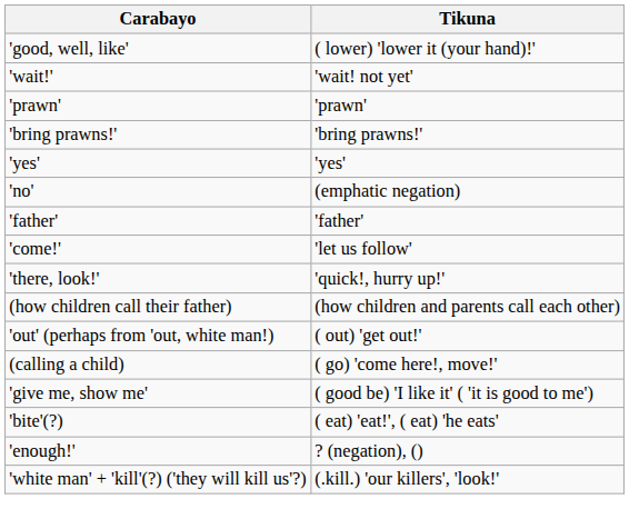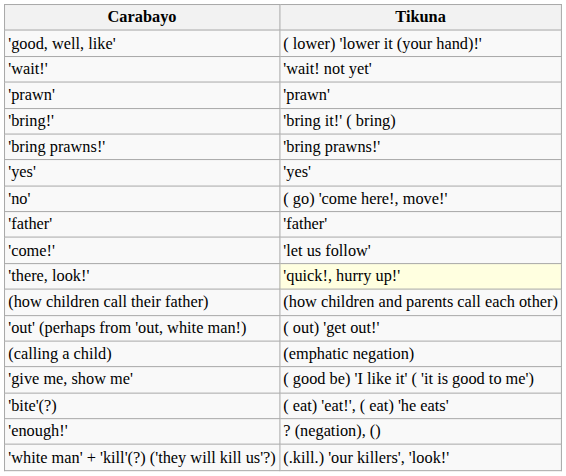+ row: 'bring!' | 'bring it!' ( bring)
'no' | Tikuna: (emphatic negation) -> ( go) 'come here!, move!'
'there, look!' | Tikuna: no background -> lightyellow background
(calling a child) | Tikuna: ( go) 'come here!, move!' -> (emphatic negation)
